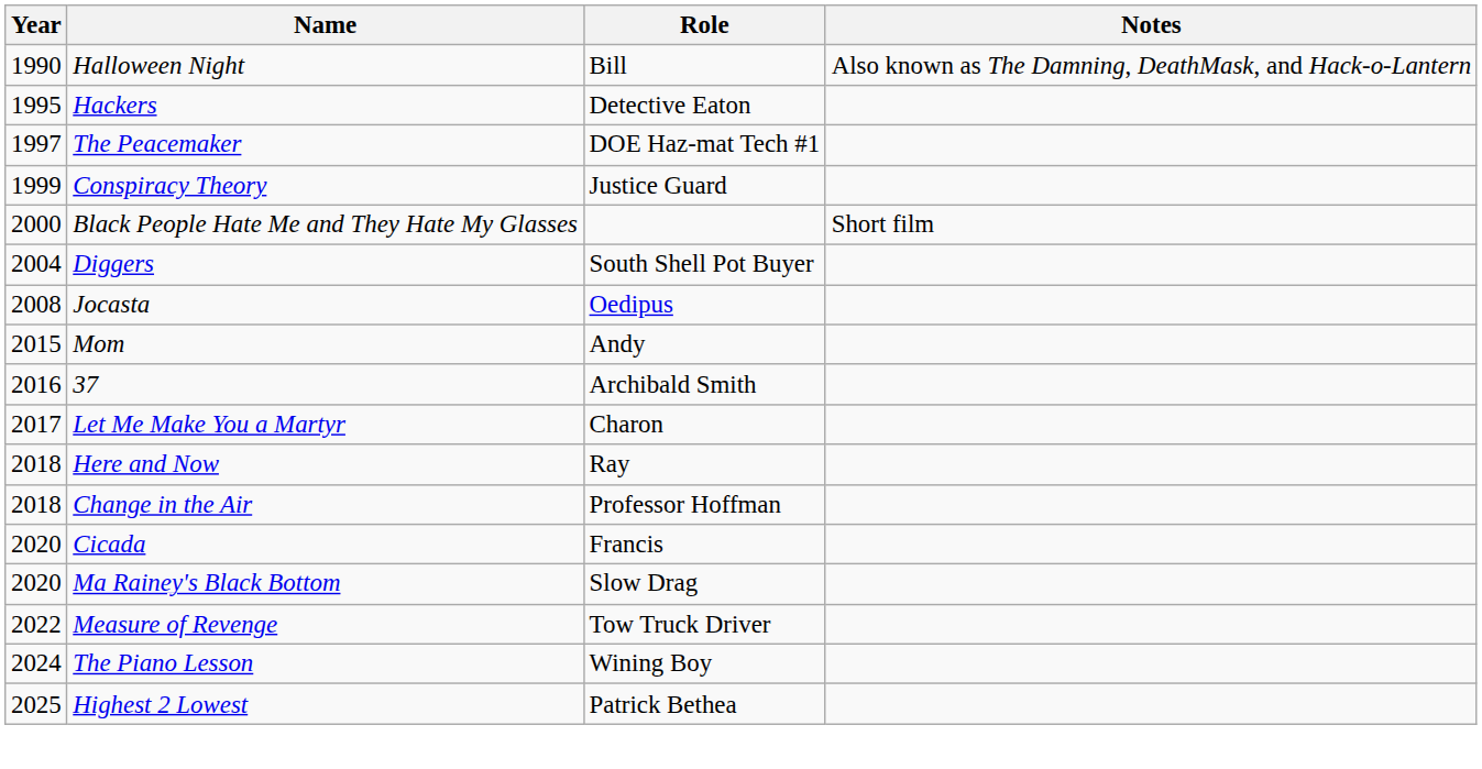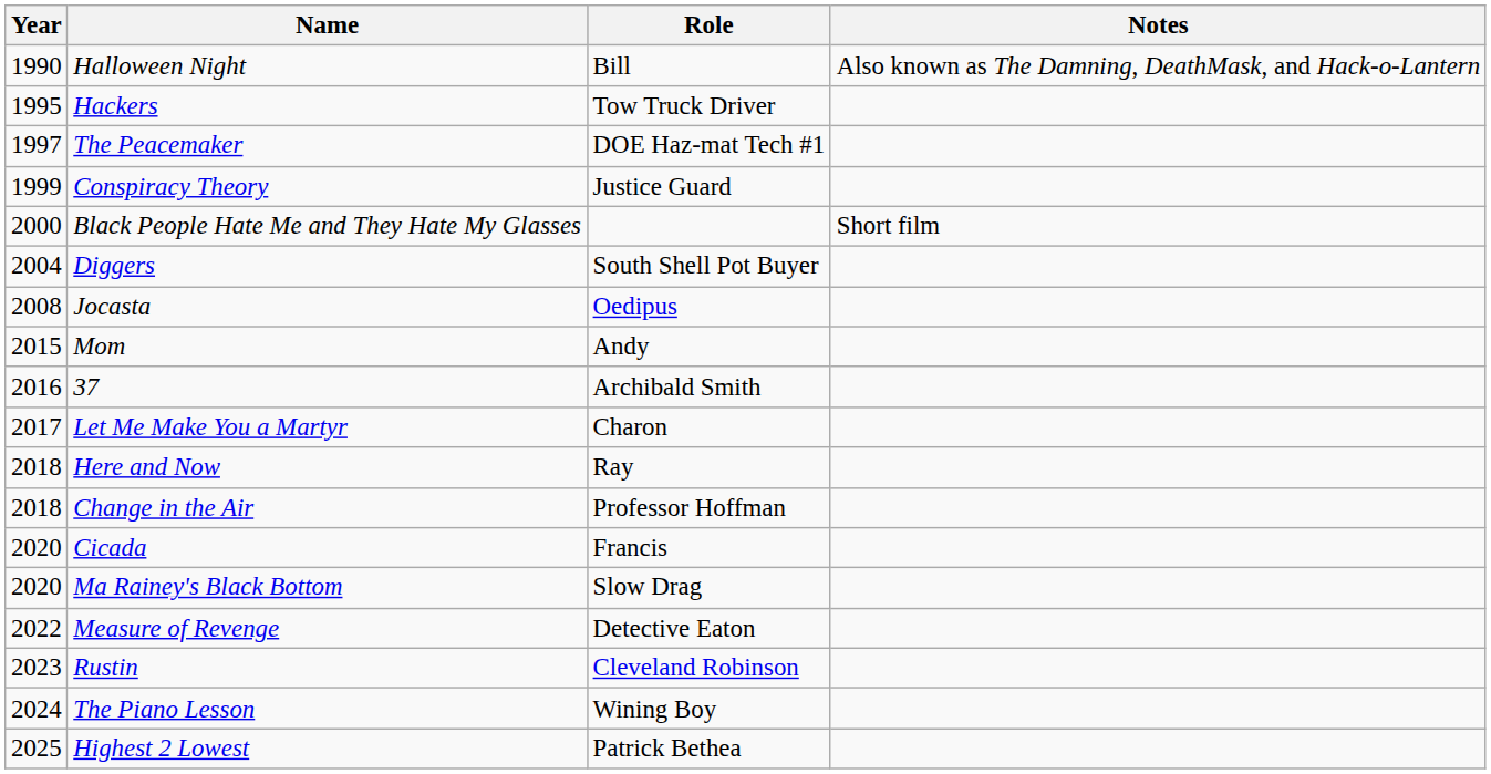Hackers | Role: Detective Eaton -> Tow Truck Driver
Measure of Revenge | Role: Tow Truck Driver -> Detective Eaton
+ row: 2023 | Rustin | Cleveland Robinson
